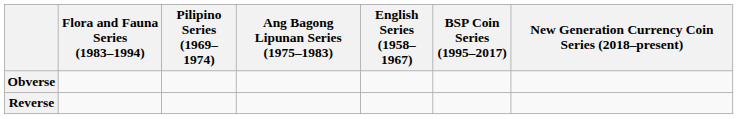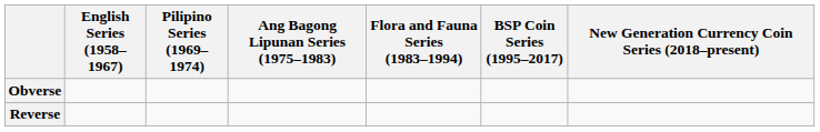columns swapped: English Series (1958–1967) <-> Flora and Fauna Series (1983–1994)
